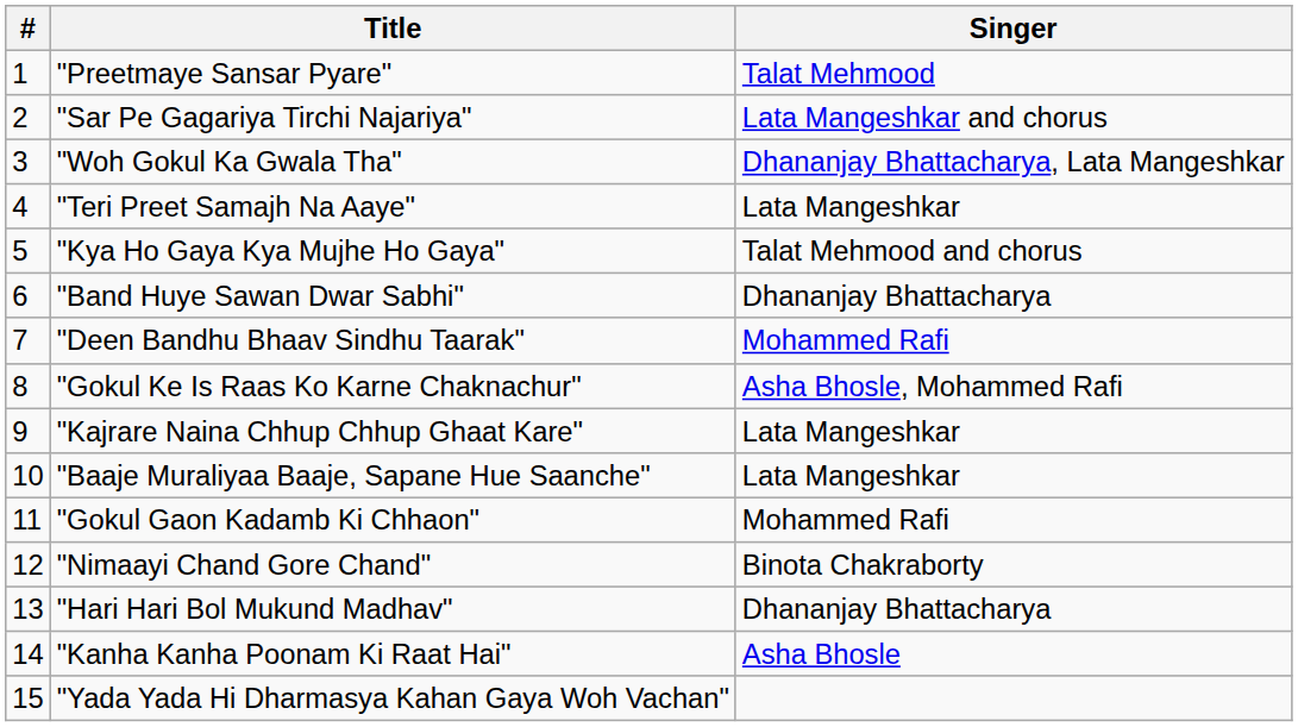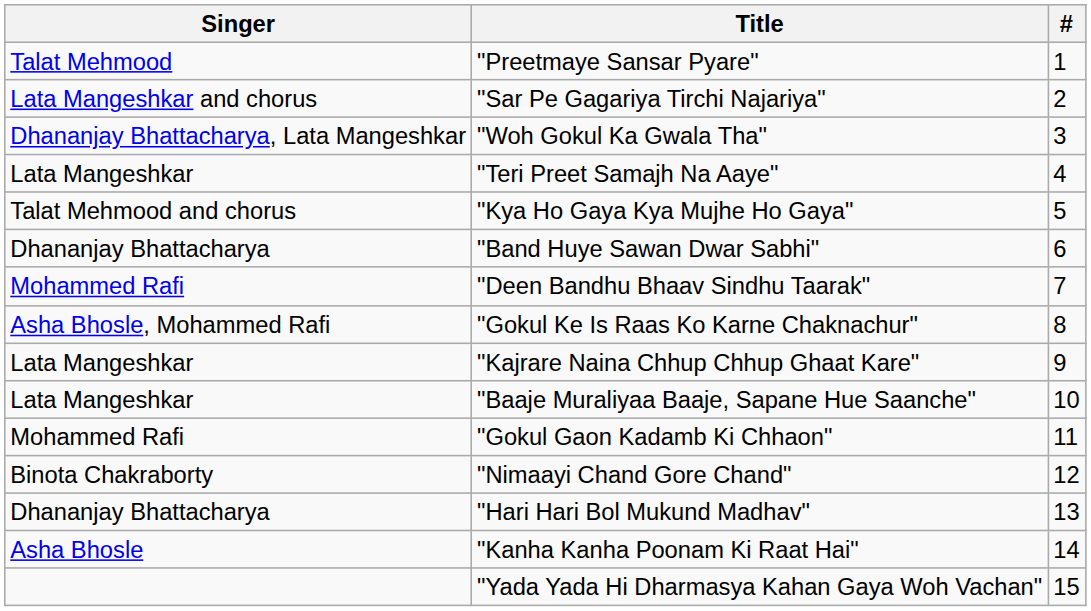columns swapped: # <-> Singer
